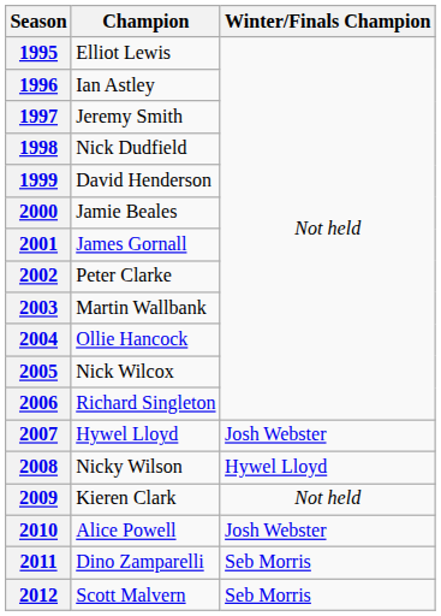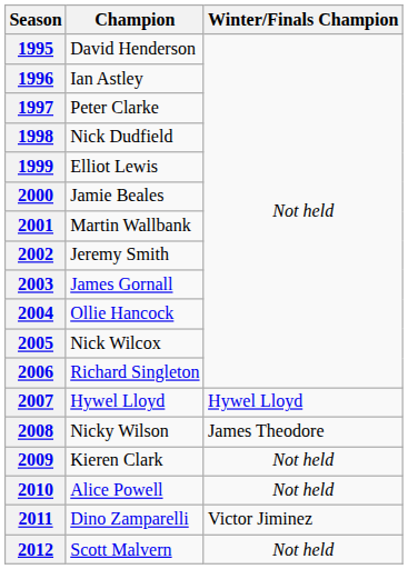1995 | Champion: Elliot Lewis -> David Henderson
1997 | Champion: Jeremy Smith -> Peter Clarke
1999 | Champion: David Henderson -> Elliot Lewis
2001 | Champion: James Gornall -> Martin Wallbank
2002 | Champion: Peter Clarke -> Jeremy Smith
2003 | Champion: Martin Wallbank -> James Gornall
2007 | Winter/Finals Champion: Josh Webster -> Hywel Lloyd
2008 | Winter/Finals Champion: Hywel Lloyd -> James Theodore
2010 | Winter/Finals Champion: Josh Webster -> Not held
2011 | Winter/Finals Champion: Seb Morris -> Victor Jiminez
2012 | Winter/Finals Champion: Seb Morris -> Not held
